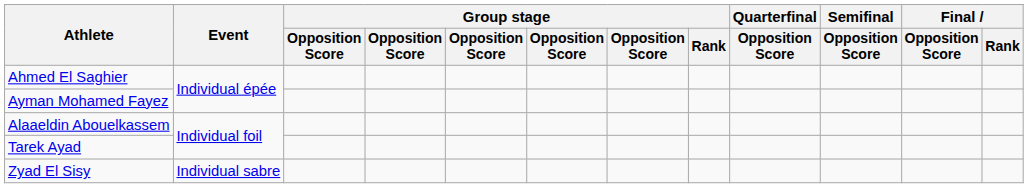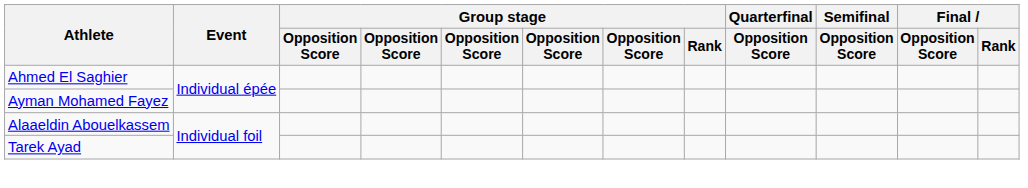- row: Zyad El Sisy | Individual sabre
